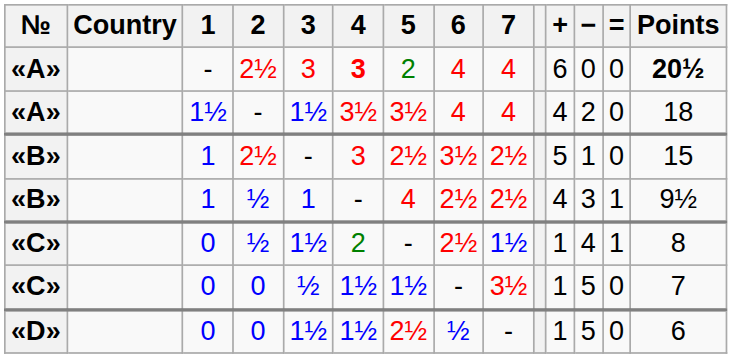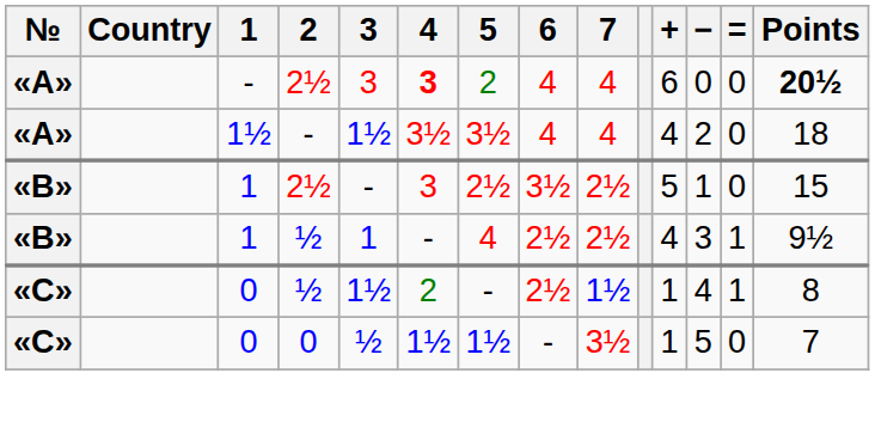- row: «D» | 0 | 0 | 1½ | 1½ | 2½ | ½ | - | 1 | 5 | 0 | 6
